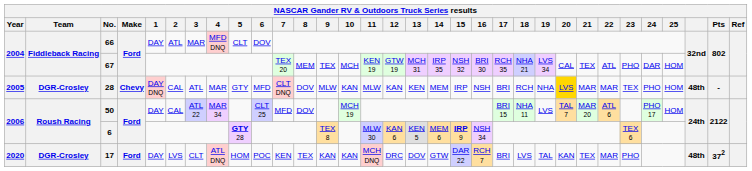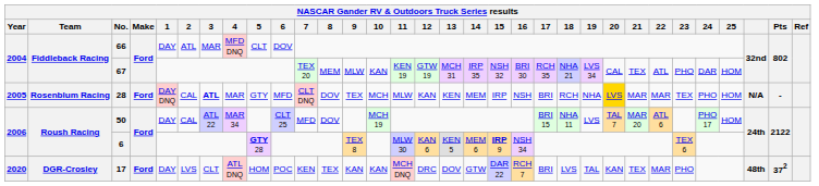67 | 9: TEX -> MLW
67 | 10: MCH -> KAN
28 | Team: DGR-Crosley -> Rosenblum Racing
28 | Make: Chevy -> Ford
28 | 3: normal -> bold
28 | 9: MLW -> TEX
28 | 10: KAN -> MCH
28 | column 30: 48th -> N/A
